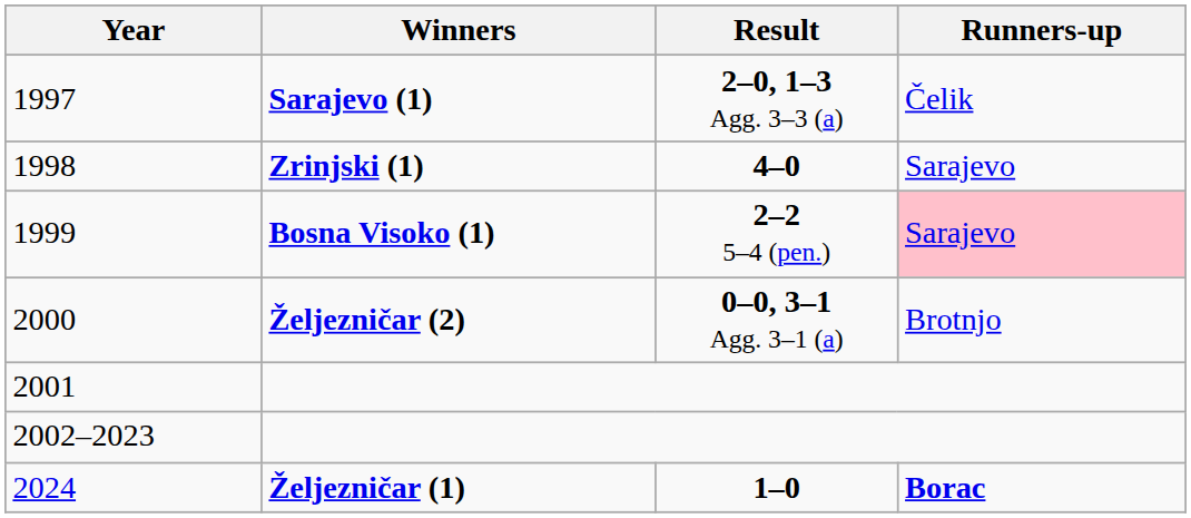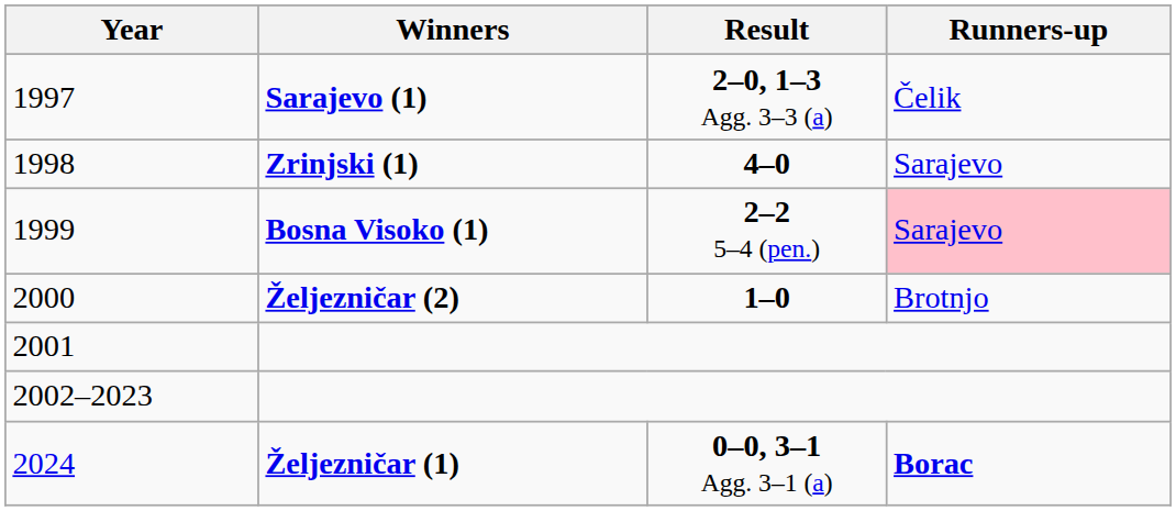2000 | Result: 0–0, 3–1 Agg. 3–1 (a) -> 1–0
2024 | Result: 1–0 -> 0–0, 3–1 Agg. 3–1 (a)
